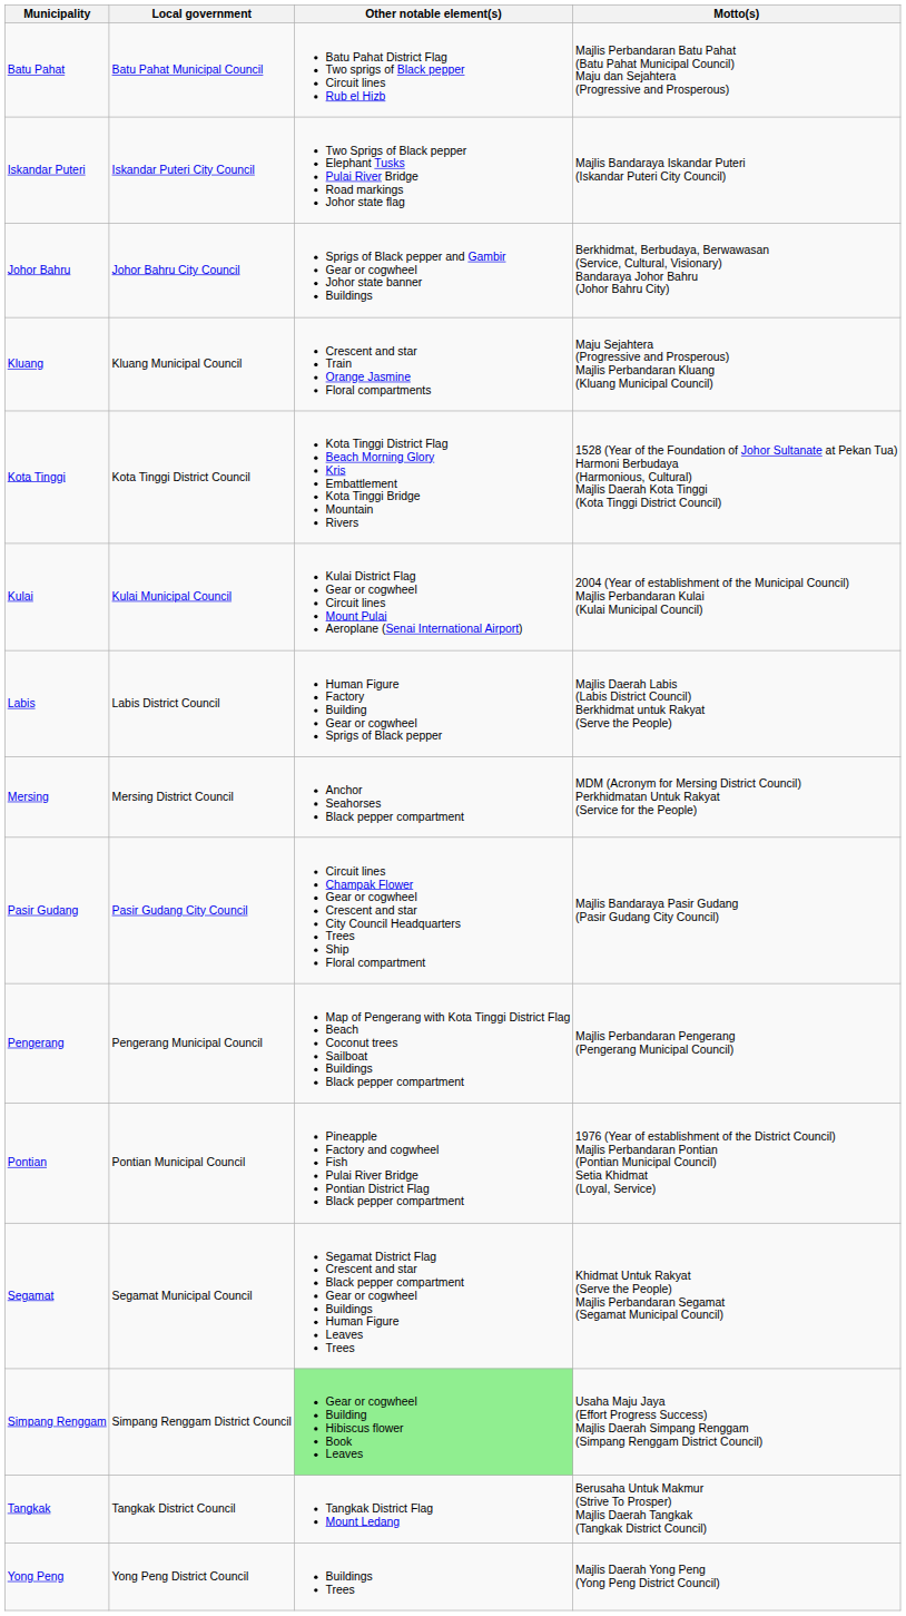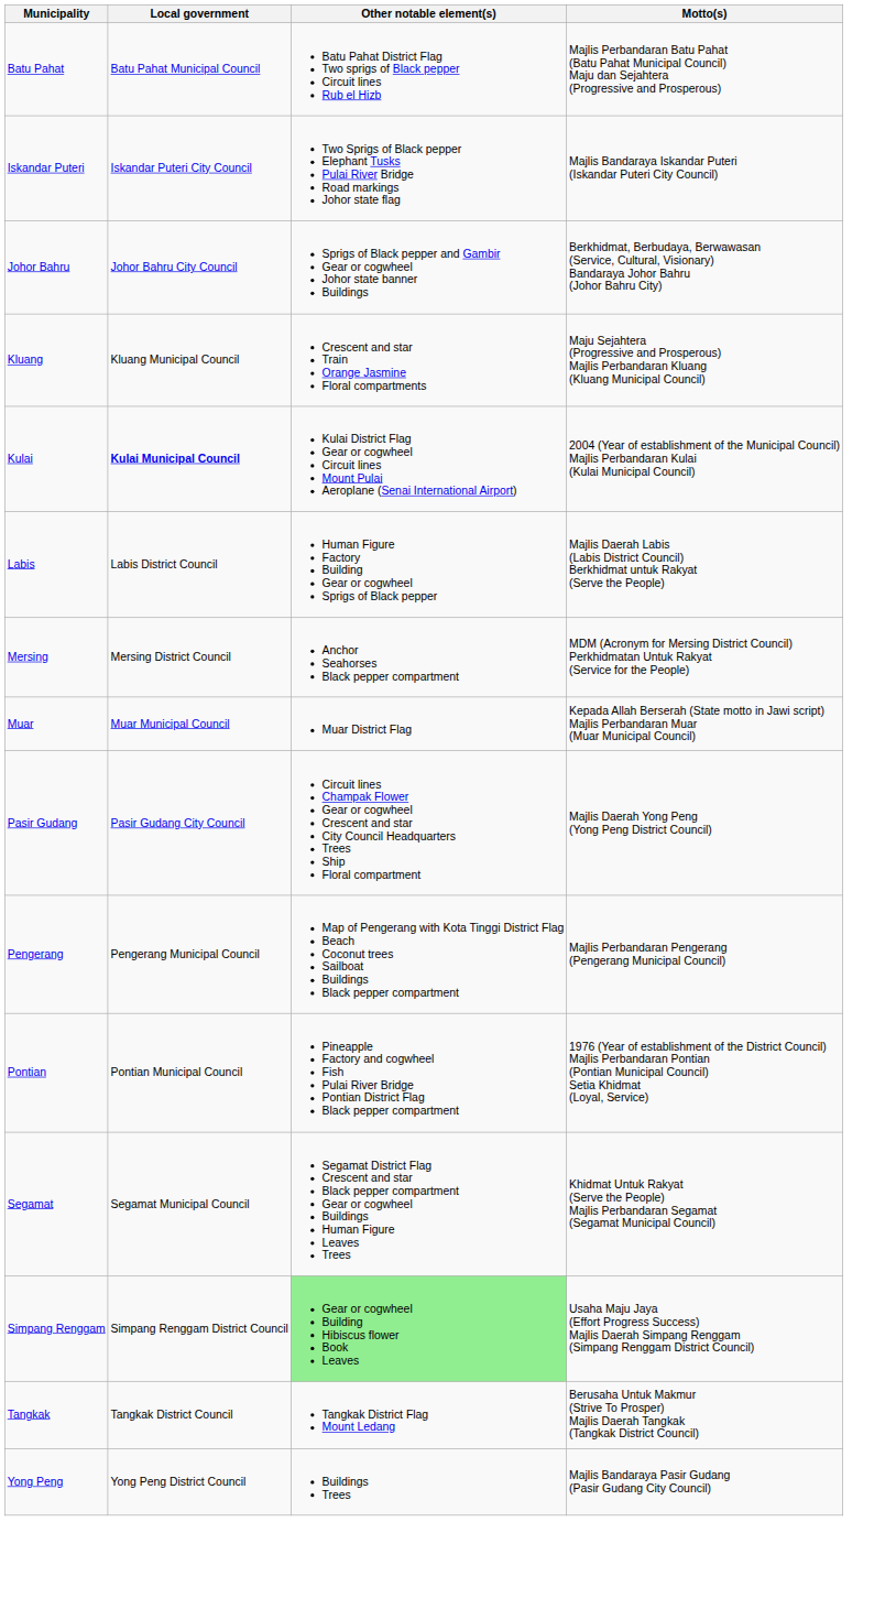- row: Kota Tinggi | Kota Tinggi District Council | Kota Tinggi District Flag Beach Morning Glory Kris Embattlement Kota Tinggi Bridge Mountain Rivers | 1528 (Year of the Foundation of Johor Sultanate at Pekan Tua) Harmoni Berbudaya (Harmonious, Cultural) Majlis Daerah Kota Tinggi (Kota Tinggi District Council)
Kulai | Local government: normal -> bold
+ row: Muar | Muar Municipal Council | Muar District Flag | Kepada Allah Berserah (State motto in Jawi script) Majlis Perbandaran Muar (Muar Municipal Council)
Pasir Gudang | Motto(s): Majlis Bandaraya Pasir Gudang (Pasir Gudang City Council) -> Majlis Daerah Yong Peng (Yong Peng District Council)
Yong Peng | Motto(s): Majlis Daerah Yong Peng (Yong Peng District Council) -> Majlis Bandaraya Pasir Gudang (Pasir Gudang City Council)
